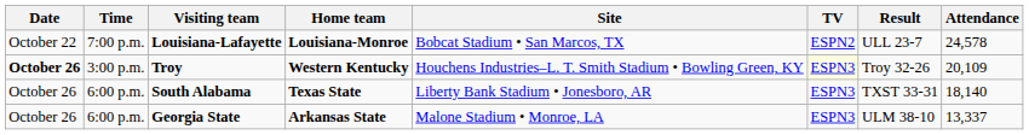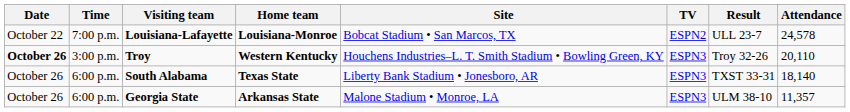Troy | TV: lightyellow background -> no background
Troy | Attendance: 20,109 -> 20,110
Georgia State | Attendance: 13,337 -> 11,357
